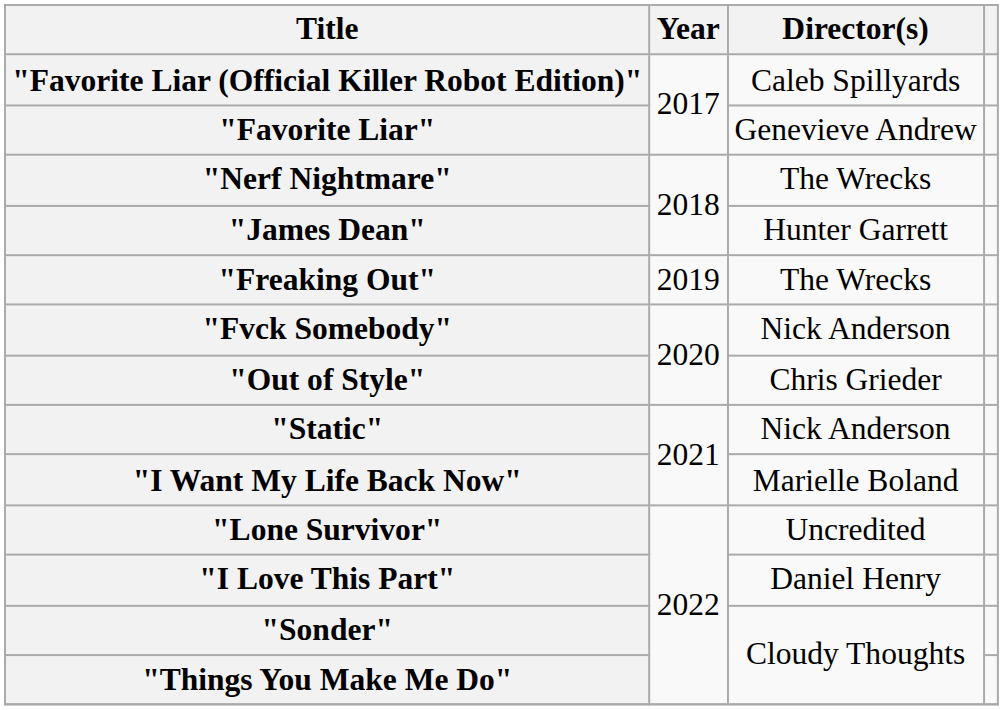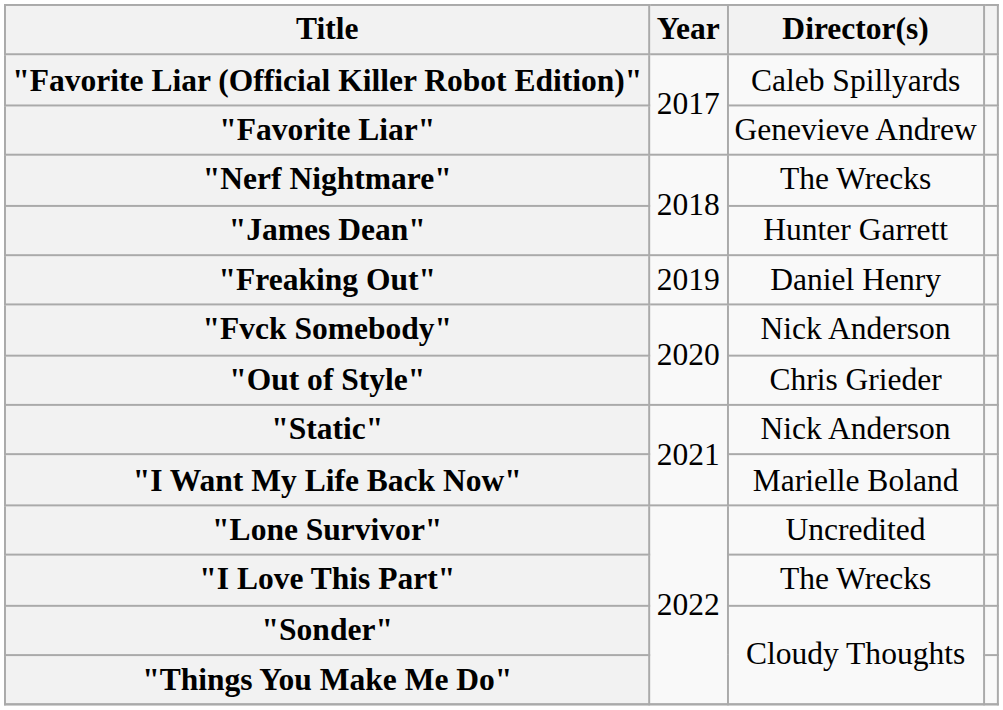"Freaking Out" | Director(s): The Wrecks -> Daniel Henry
"I Love This Part" | Director(s): Daniel Henry -> The Wrecks
